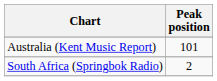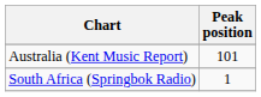South Africa (Springbok Radio) | Peak position: 2 -> 1
